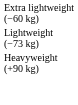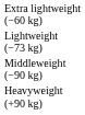+ row: Middleweight (−90 kg)
